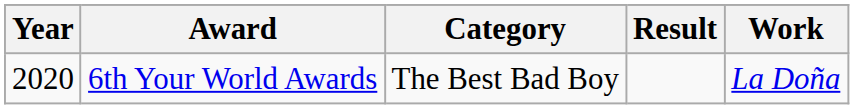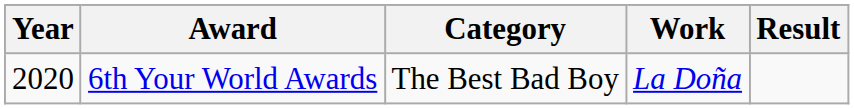columns swapped: Work <-> Result
